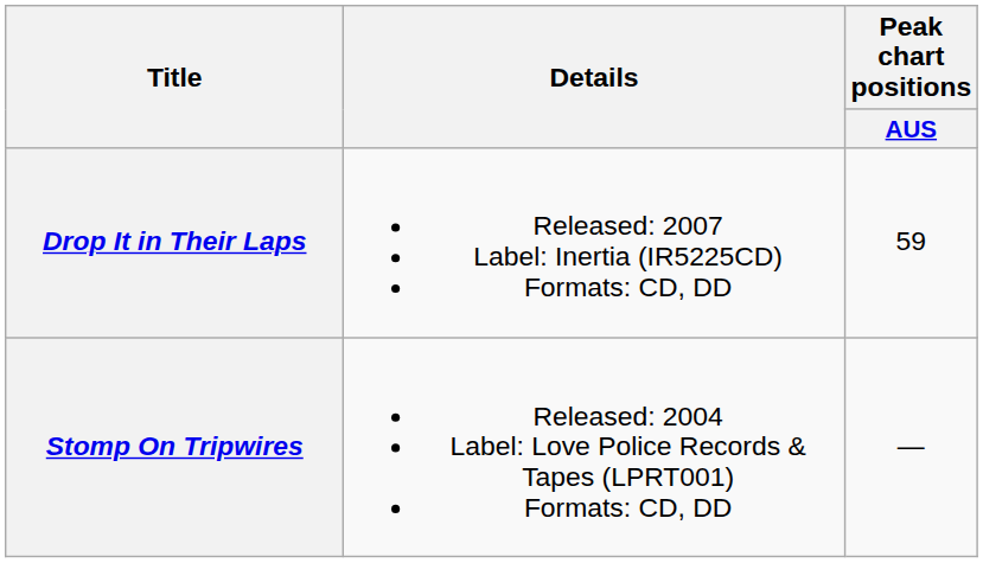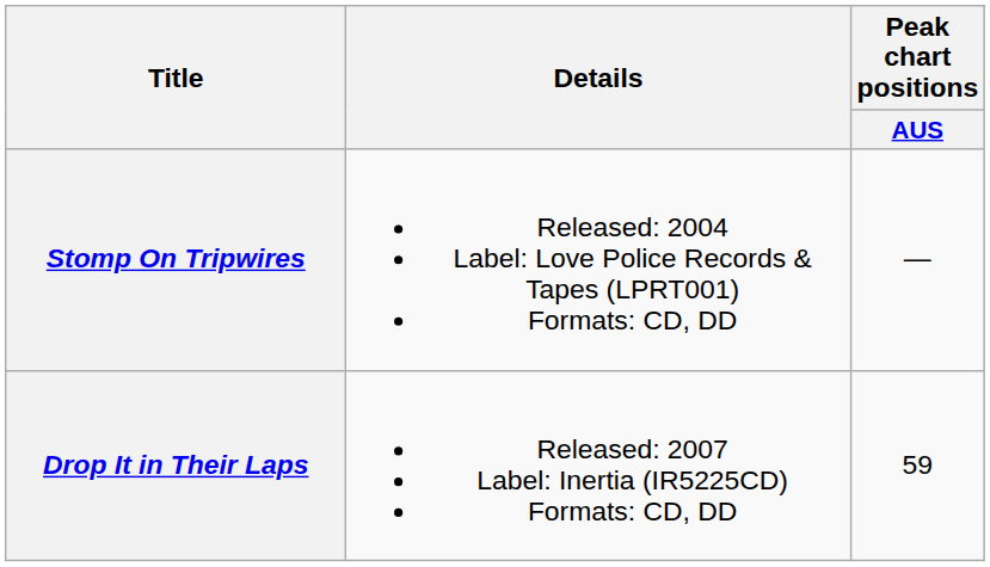rows swapped: Stomp On Tripwires <-> Drop It in Their Laps
